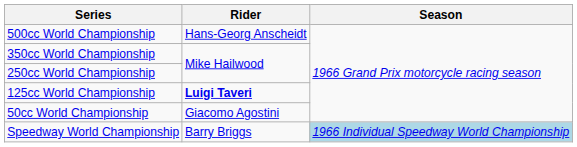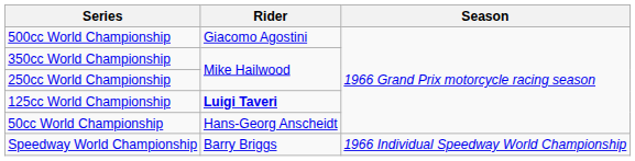500cc World Championship | Rider: Hans-Georg Anscheidt -> Giacomo Agostini
50cc World Championship | Rider: Giacomo Agostini -> Hans-Georg Anscheidt
Speedway World Championship | Season: lightblue background -> no background
